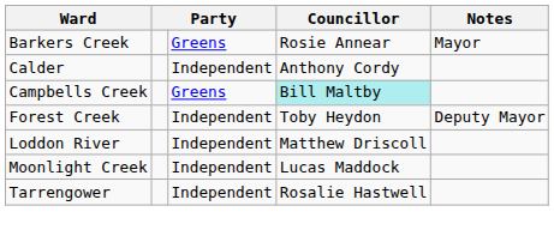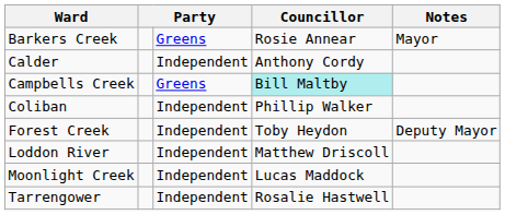+ row: Coliban | Independent | Phillip Walker
